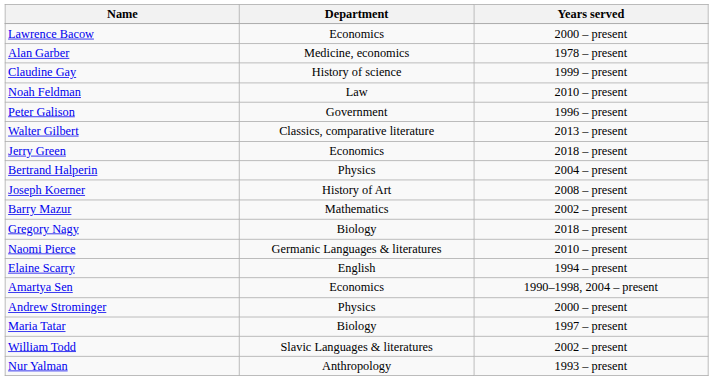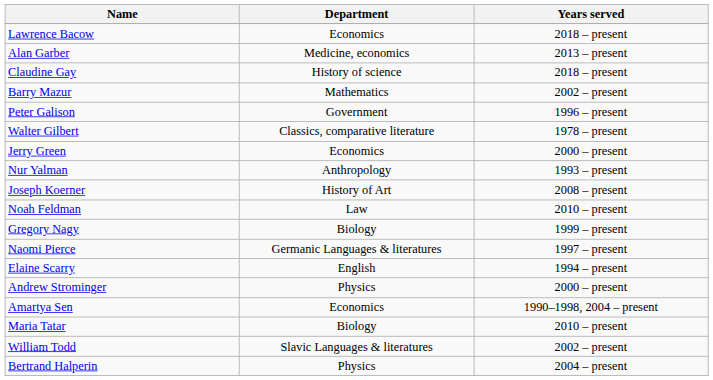Lawrence Bacow | Years served: 2000 – present -> 2018 – present
Alan Garber | Years served: 1978 – present -> 2013 – present
Claudine Gay | Years served: 1999 – present -> 2018 – present
rows swapped: Noah Feldman <-> Barry Mazur
Walter Gilbert | Years served: 2013 – present -> 1978 – present
Jerry Green | Years served: 2018 – present -> 2000 – present
rows swapped: Bertrand Halperin <-> Nur Yalman
Gregory Nagy | Years served: 2018 – present -> 1999 – present
Naomi Pierce | Years served: 2010 – present -> 1997 – present
rows swapped: Amartya Sen <-> Andrew Strominger
Maria Tatar | Years served: 1997 – present -> 2010 – present
